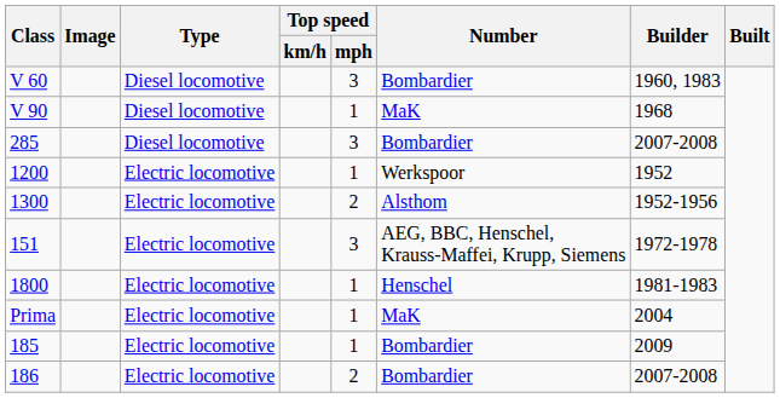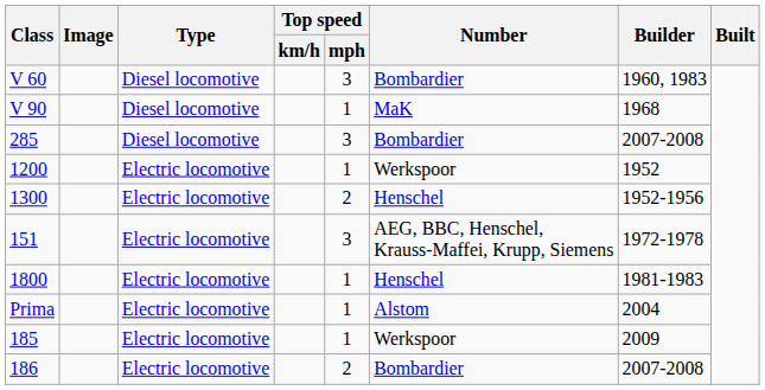1300 | Number: Alsthom -> Henschel
Prima | Number: MaK -> Alstom
185 | Number: Bombardier -> Werkspoor
